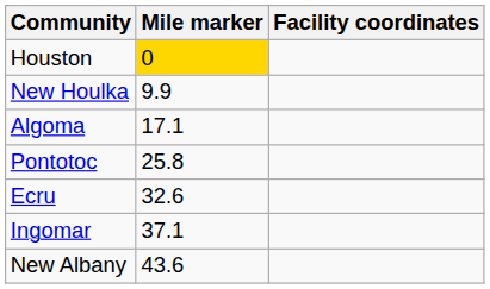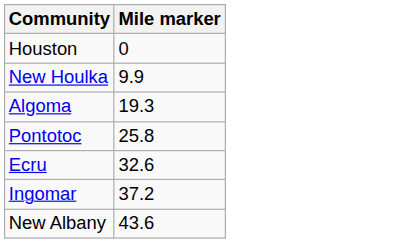- column: Facility coordinates
Houston | Mile marker: gold background -> no background
Algoma | Mile marker: 17.1 -> 19.3
Ingomar | Mile marker: 37.1 -> 37.2
